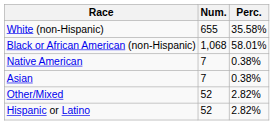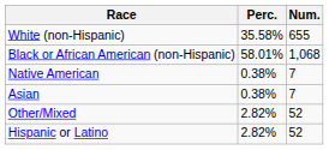columns swapped: Num. <-> Perc.
